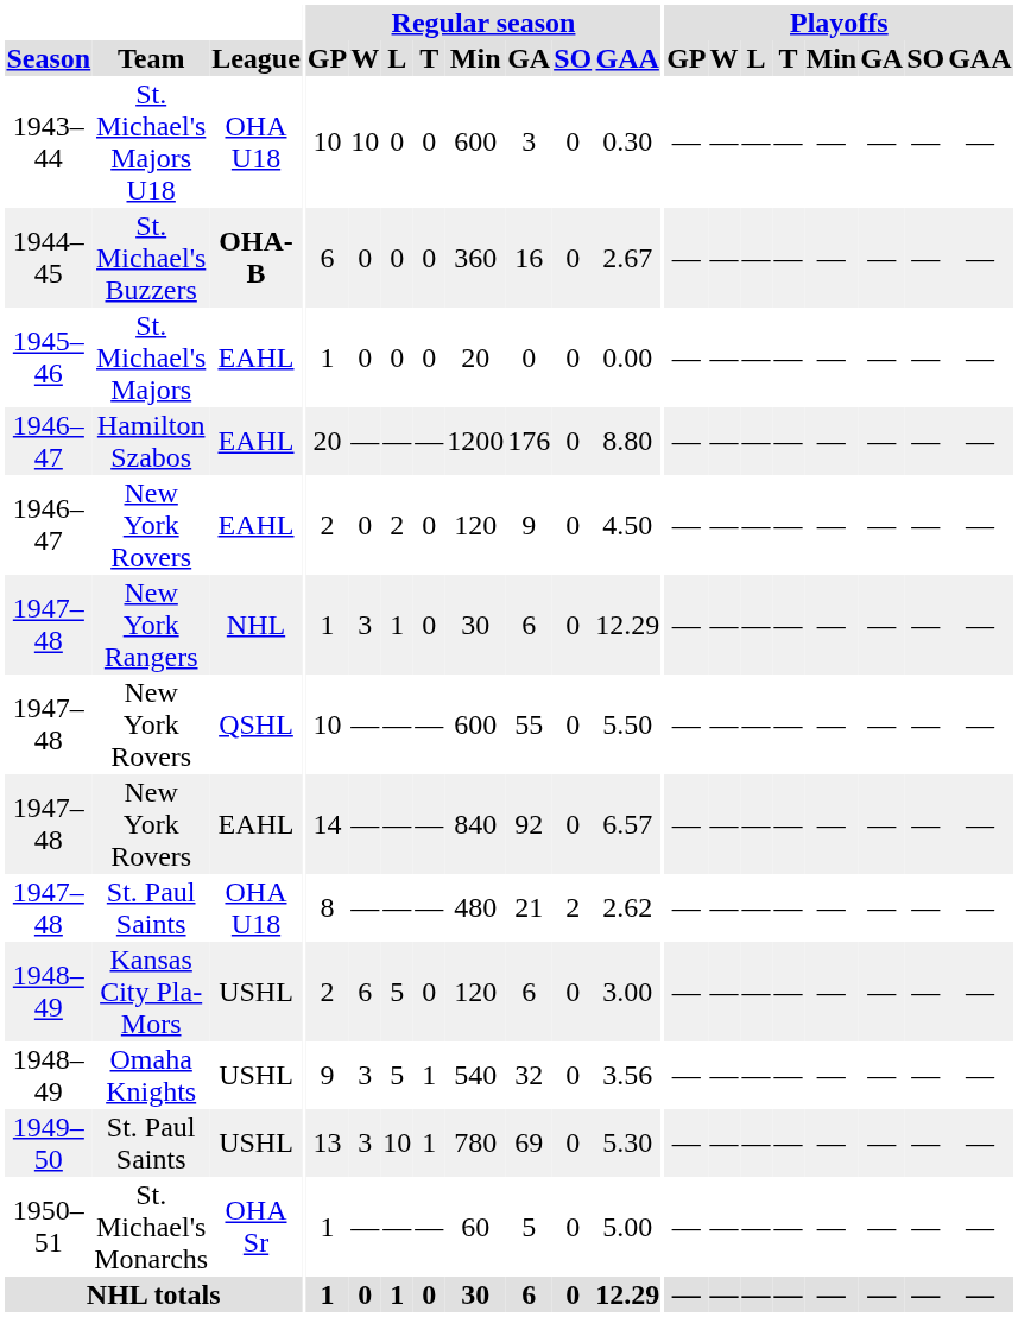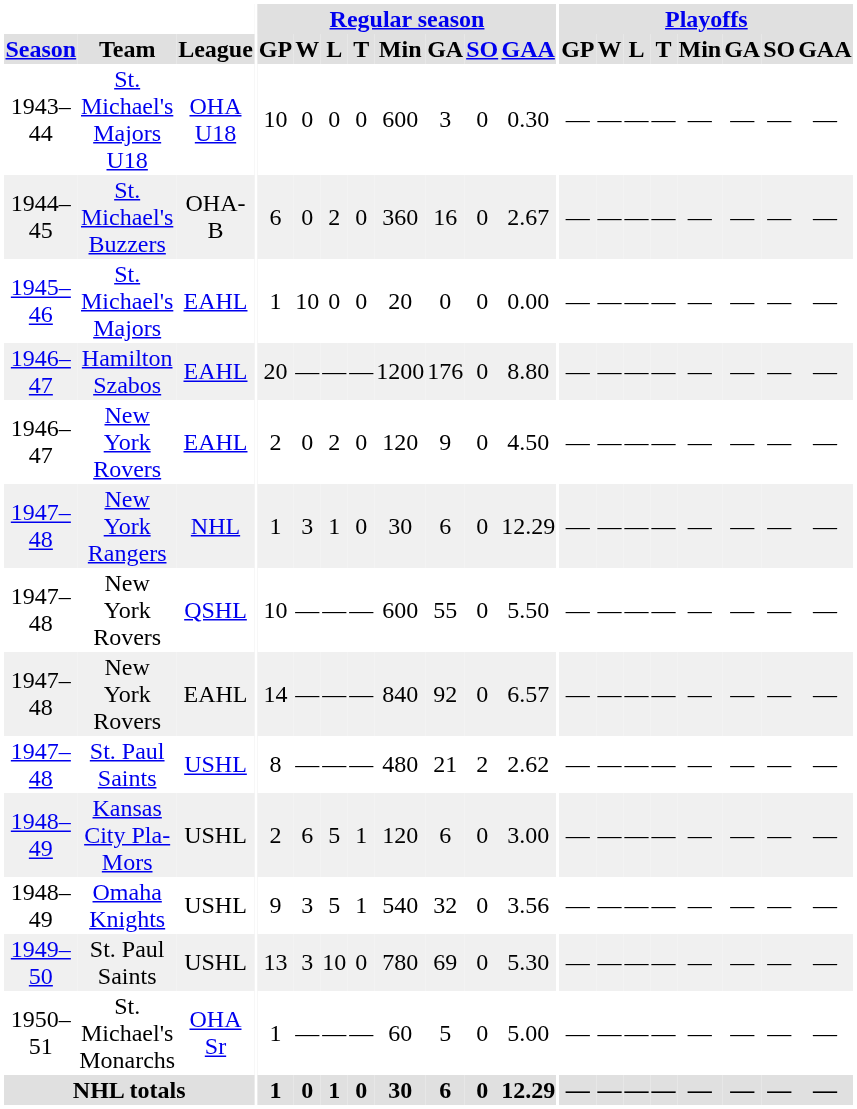St. Michael's Majors U18 | Regular season / W: 10 -> 0
St. Michael's Buzzers | League: bold -> normal
St. Michael's Buzzers | Regular season / L: 0 -> 2
St. Michael's Majors | Regular season / W: 0 -> 10
1947–48 / St. Paul Saints | League: OHA U18 -> USHL
Kansas City Pla-Mors | Regular season / T: 0 -> 1
1949–50 / St. Paul Saints | Regular season / T: 1 -> 0
